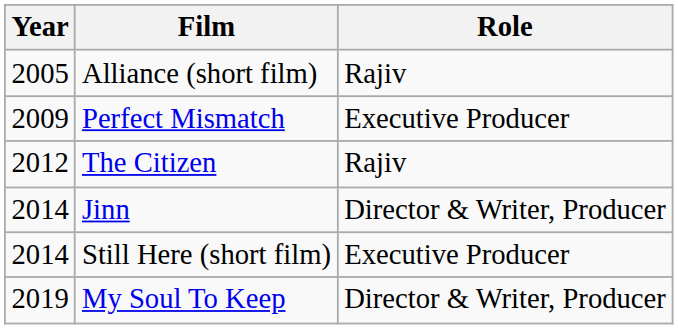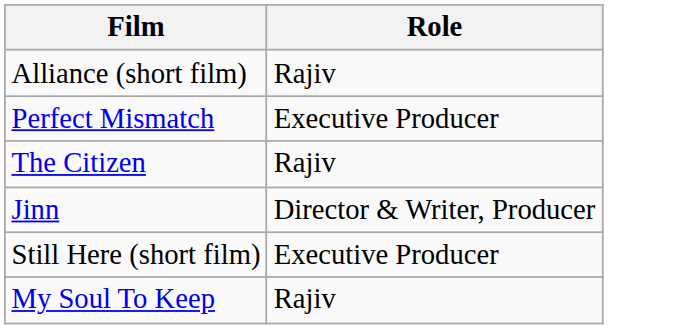- column: Year | 2005 | 2009 | 2012 | 2014 | 2014 | 2019
My Soul To Keep | Role: Director & Writer, Producer -> Rajiv
